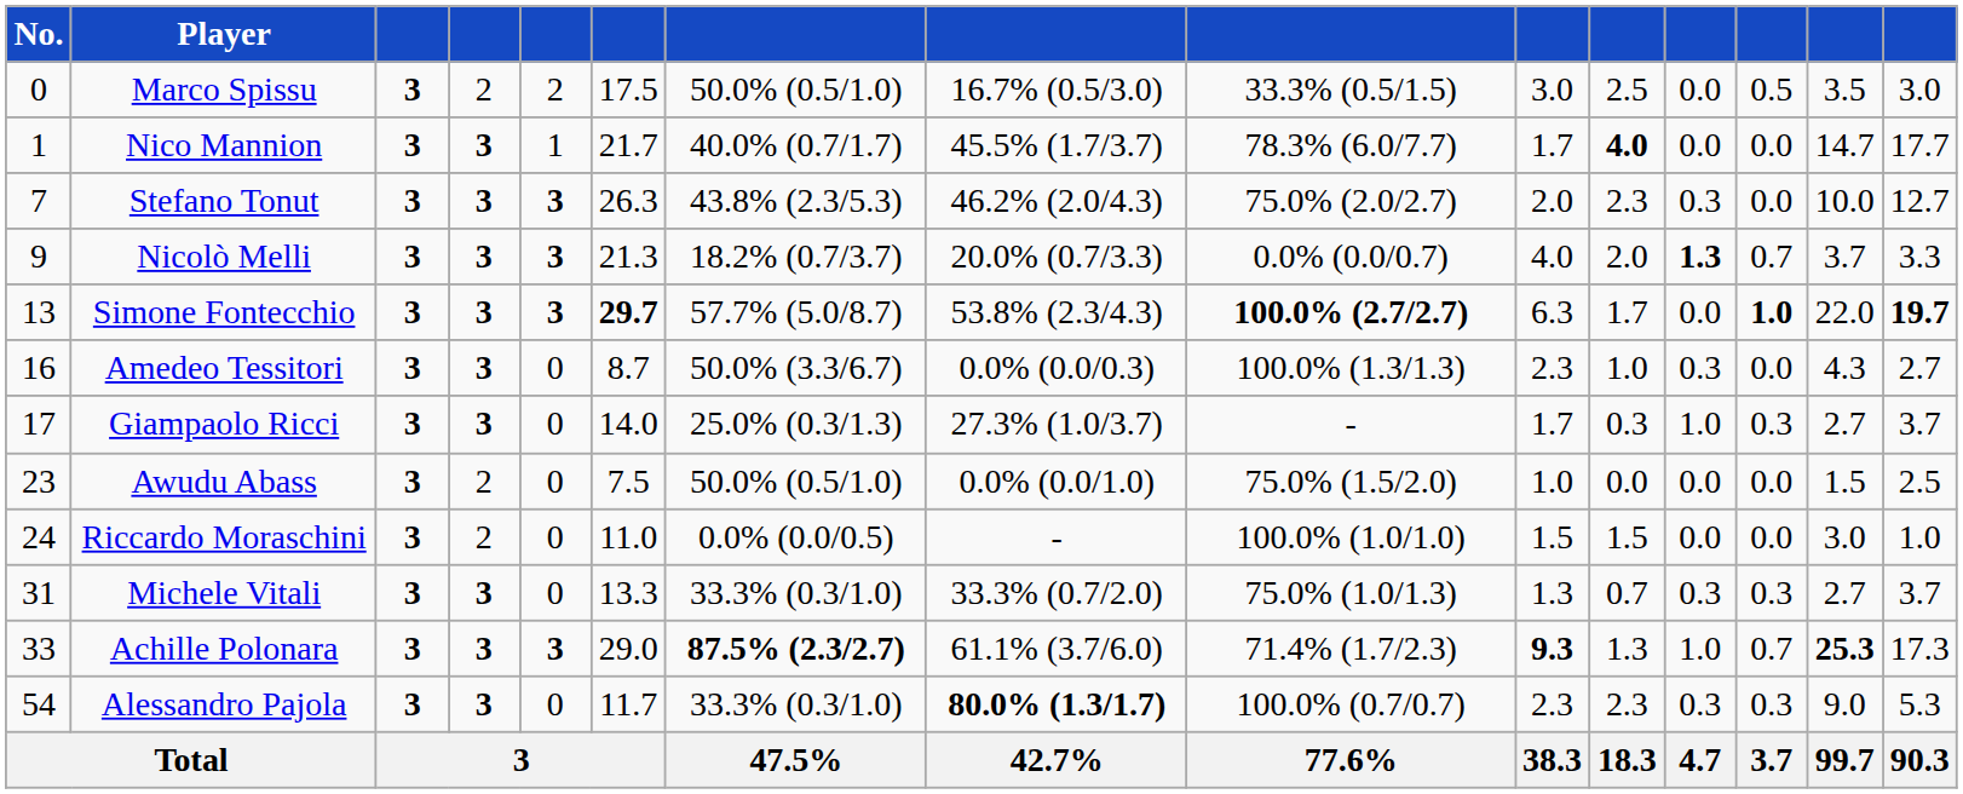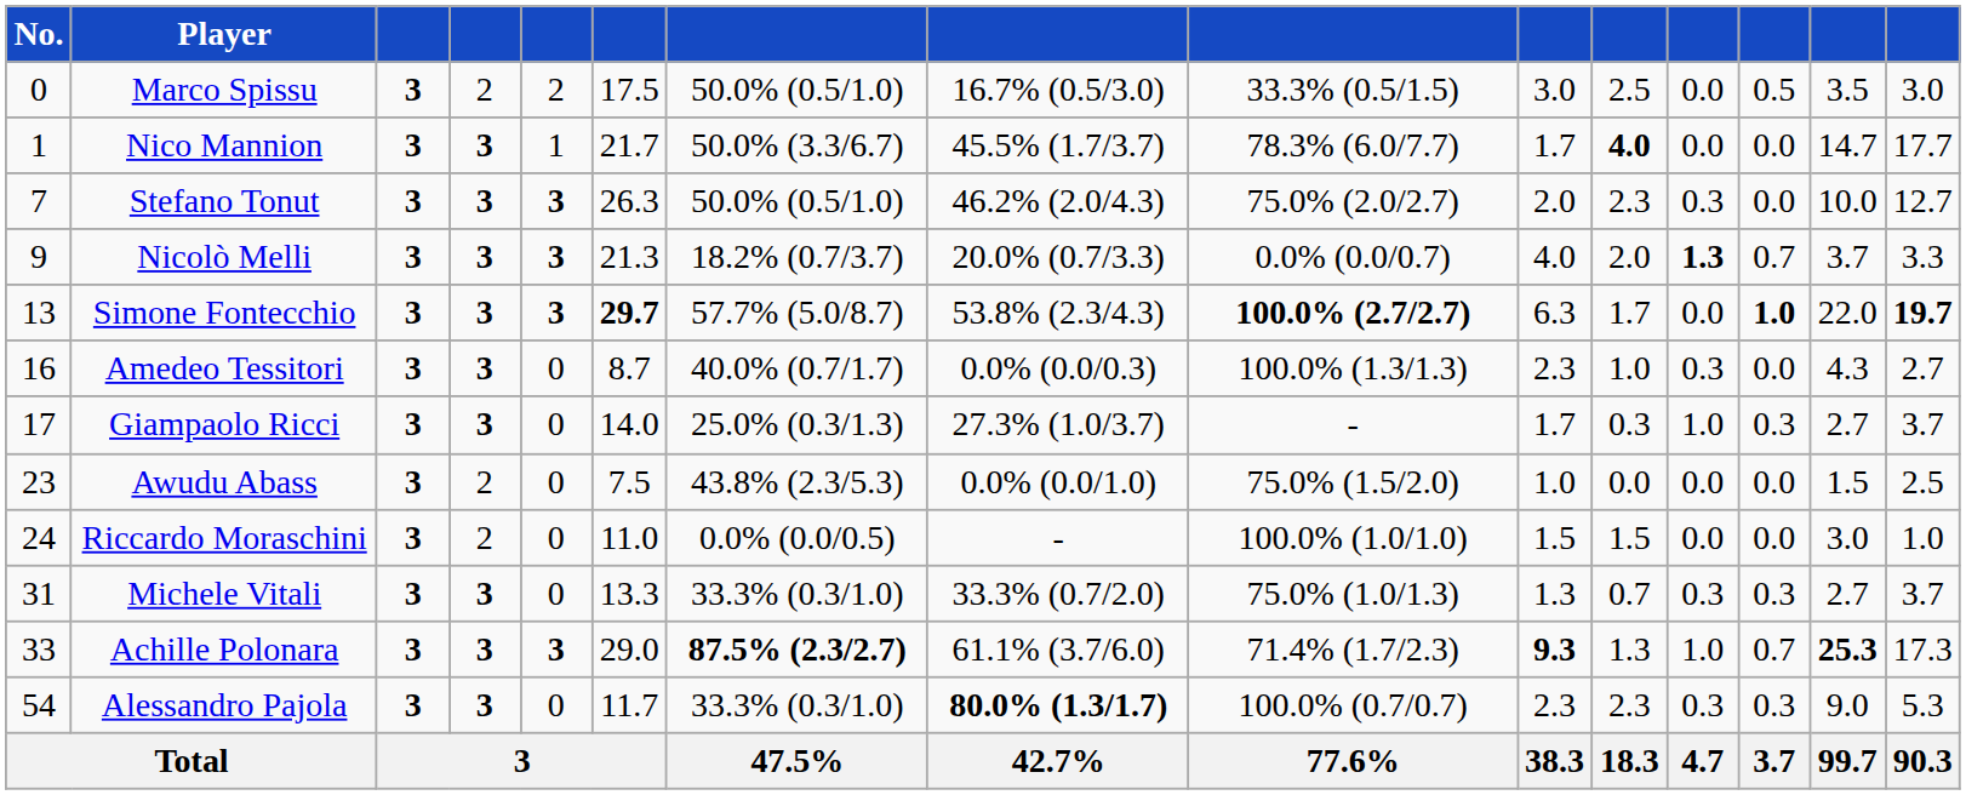Nico Mannion | column 7: 40.0% (0.7/1.7) -> 50.0% (3.3/6.7)
Stefano Tonut | column 7: 43.8% (2.3/5.3) -> 50.0% (0.5/1.0)
Amedeo Tessitori | column 7: 50.0% (3.3/6.7) -> 40.0% (0.7/1.7)
Awudu Abass | column 7: 50.0% (0.5/1.0) -> 43.8% (2.3/5.3)
